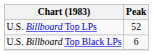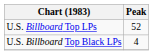U.S. Billboard Top Black LPs | Peak: 6 -> 4
